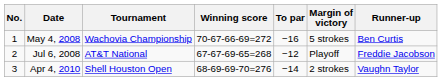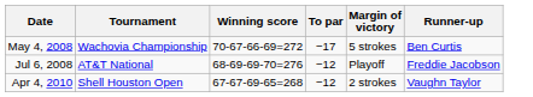- column: No. | 1 | 2 | 3
May 4, 2008 | To par: −16 -> −17
Jul 6, 2008 | Winning score: 67-67-69-65=268 -> 68-69-69-70=276
Apr 4, 2010 | Winning score: 68-69-69-70=276 -> 67-67-69-65=268
Apr 4, 2010 | To par: −14 -> −12
